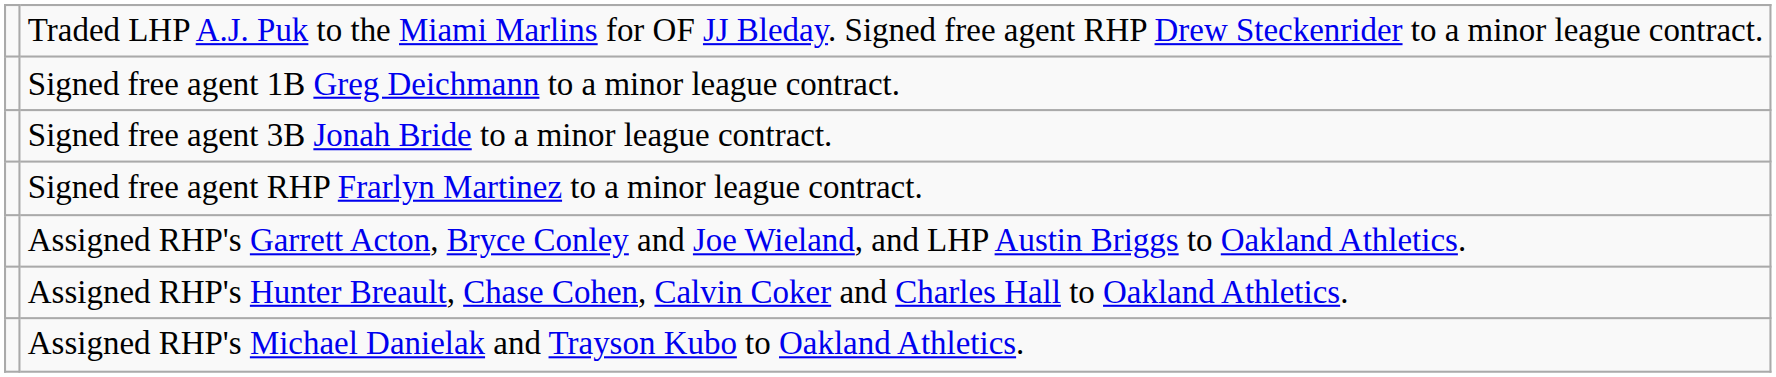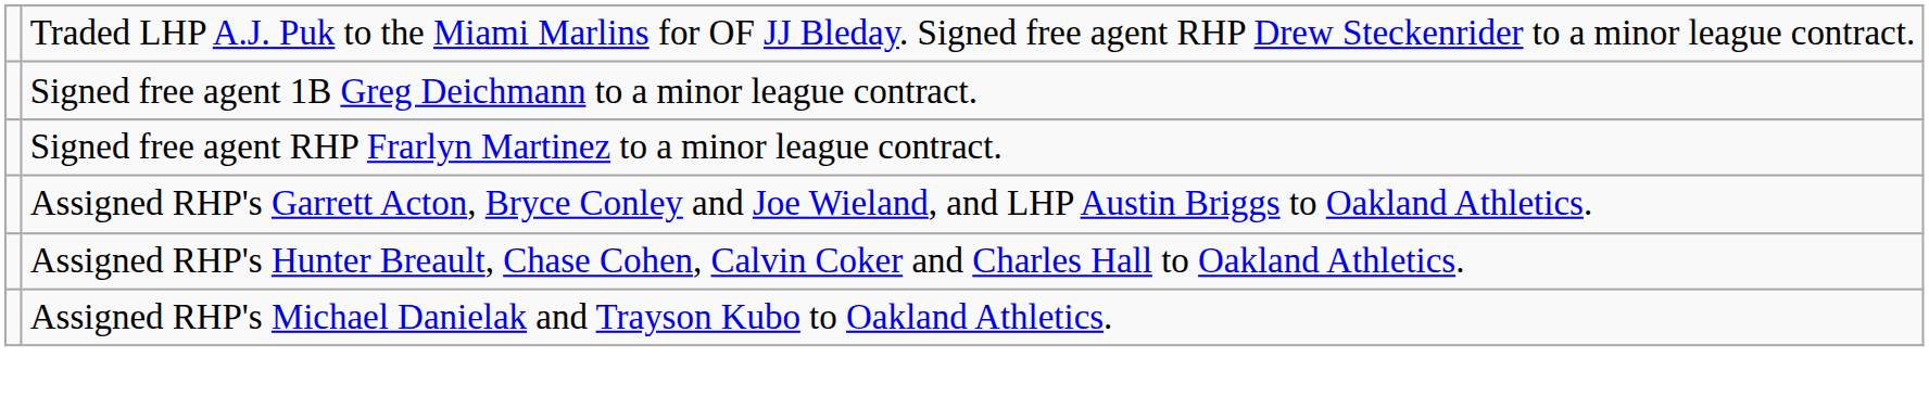- row: Signed free agent 3B Jonah Bride to a minor league contract.
